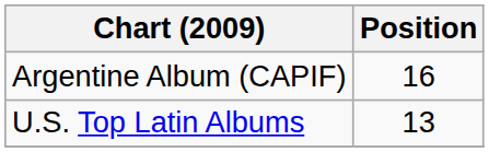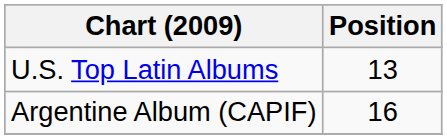rows swapped: Argentine Album (CAPIF) <-> U.S. Top Latin Albums
